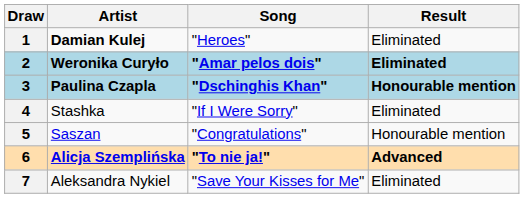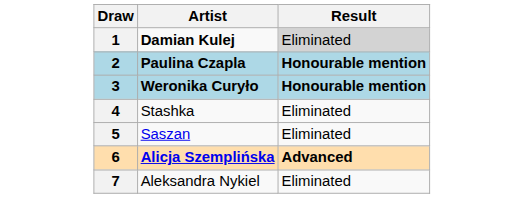- column: Song | "Heroes" | "Amar pelos dois" | "Dschinghis Khan" | "If I Were Sorry" | "Congratulations" | "To nie ja!" | "Save Your Kisses for Me"
1 | Result: no background -> lightgrey background
2 | Artist: Weronika Curyło -> Paulina Czapla
2 | Result: Eliminated -> Honourable mention
3 | Artist: Paulina Czapla -> Weronika Curyło
5 | Result: Honourable mention -> Eliminated
